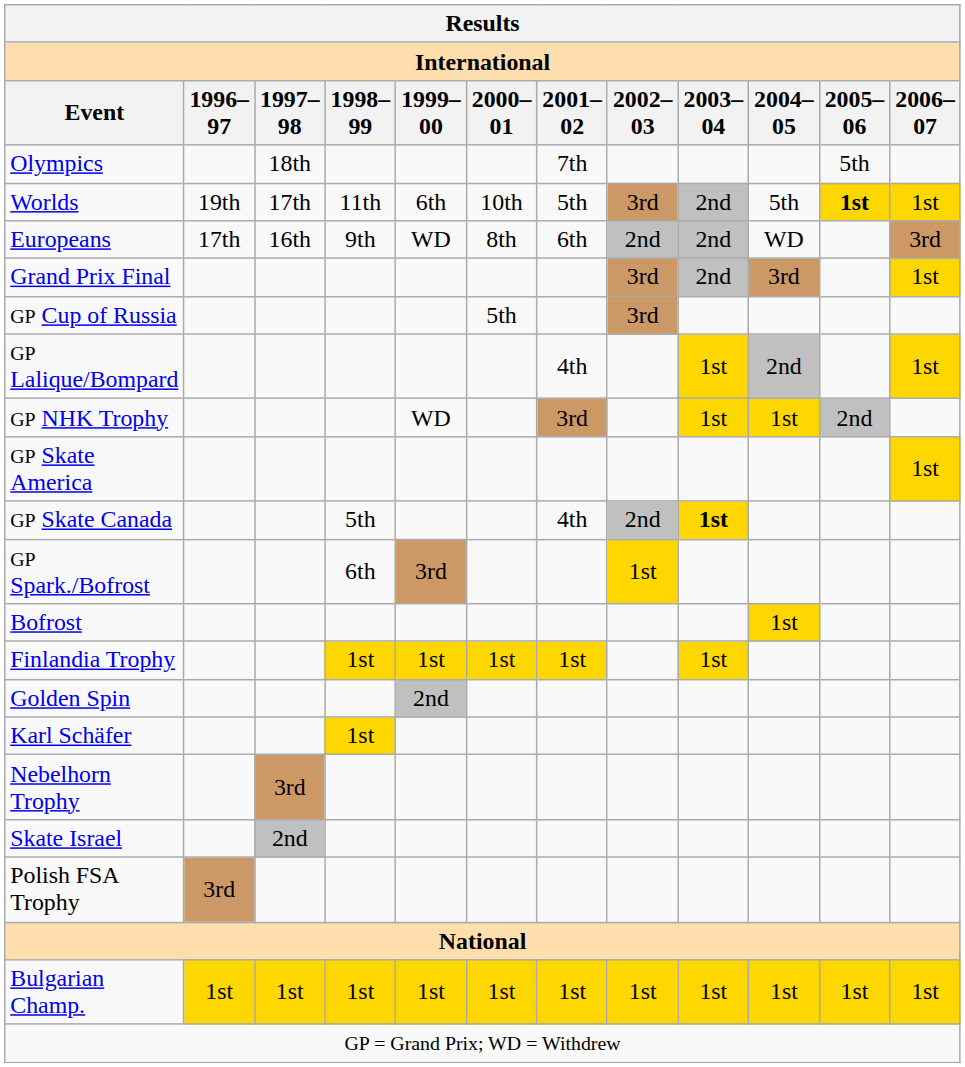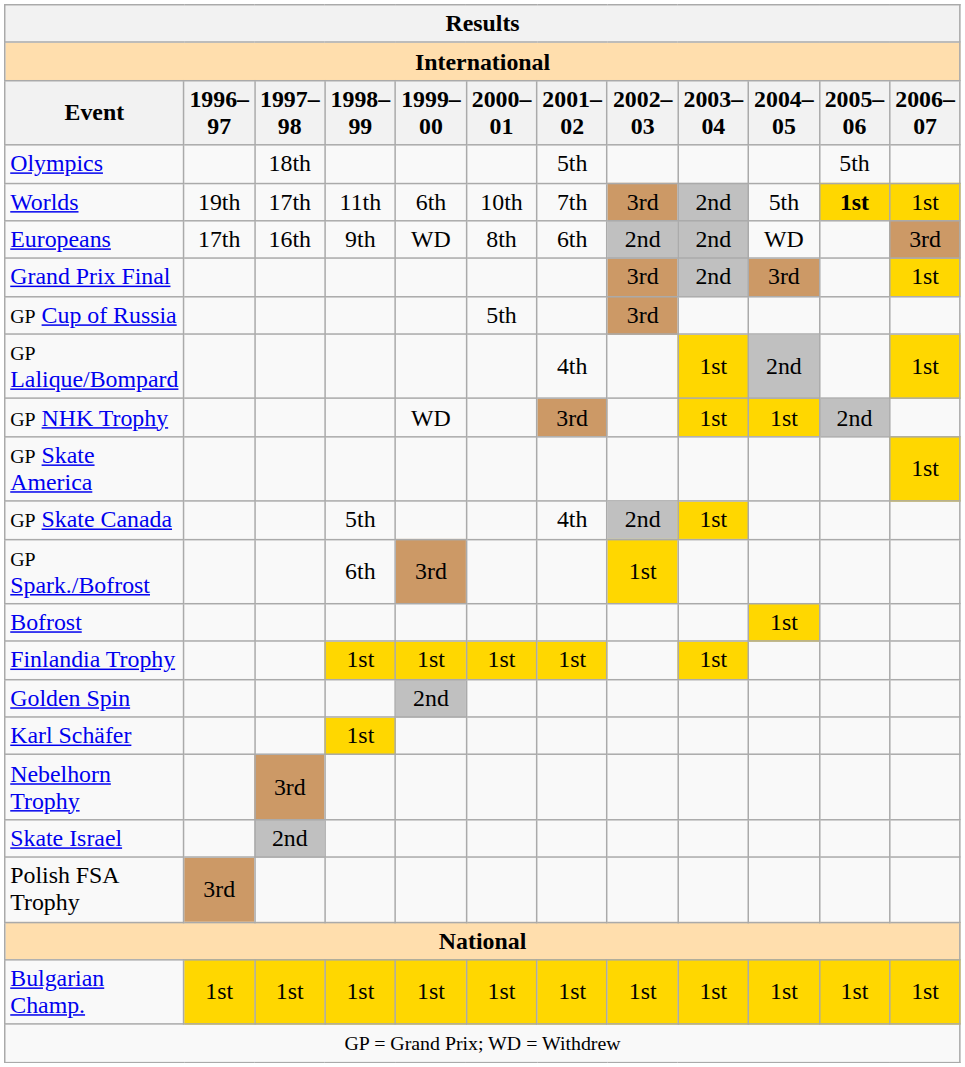Olympics | 2001–02: 7th -> 5th
Worlds | 2001–02: 5th -> 7th
GP Skate Canada | 2003–04: bold -> normal
